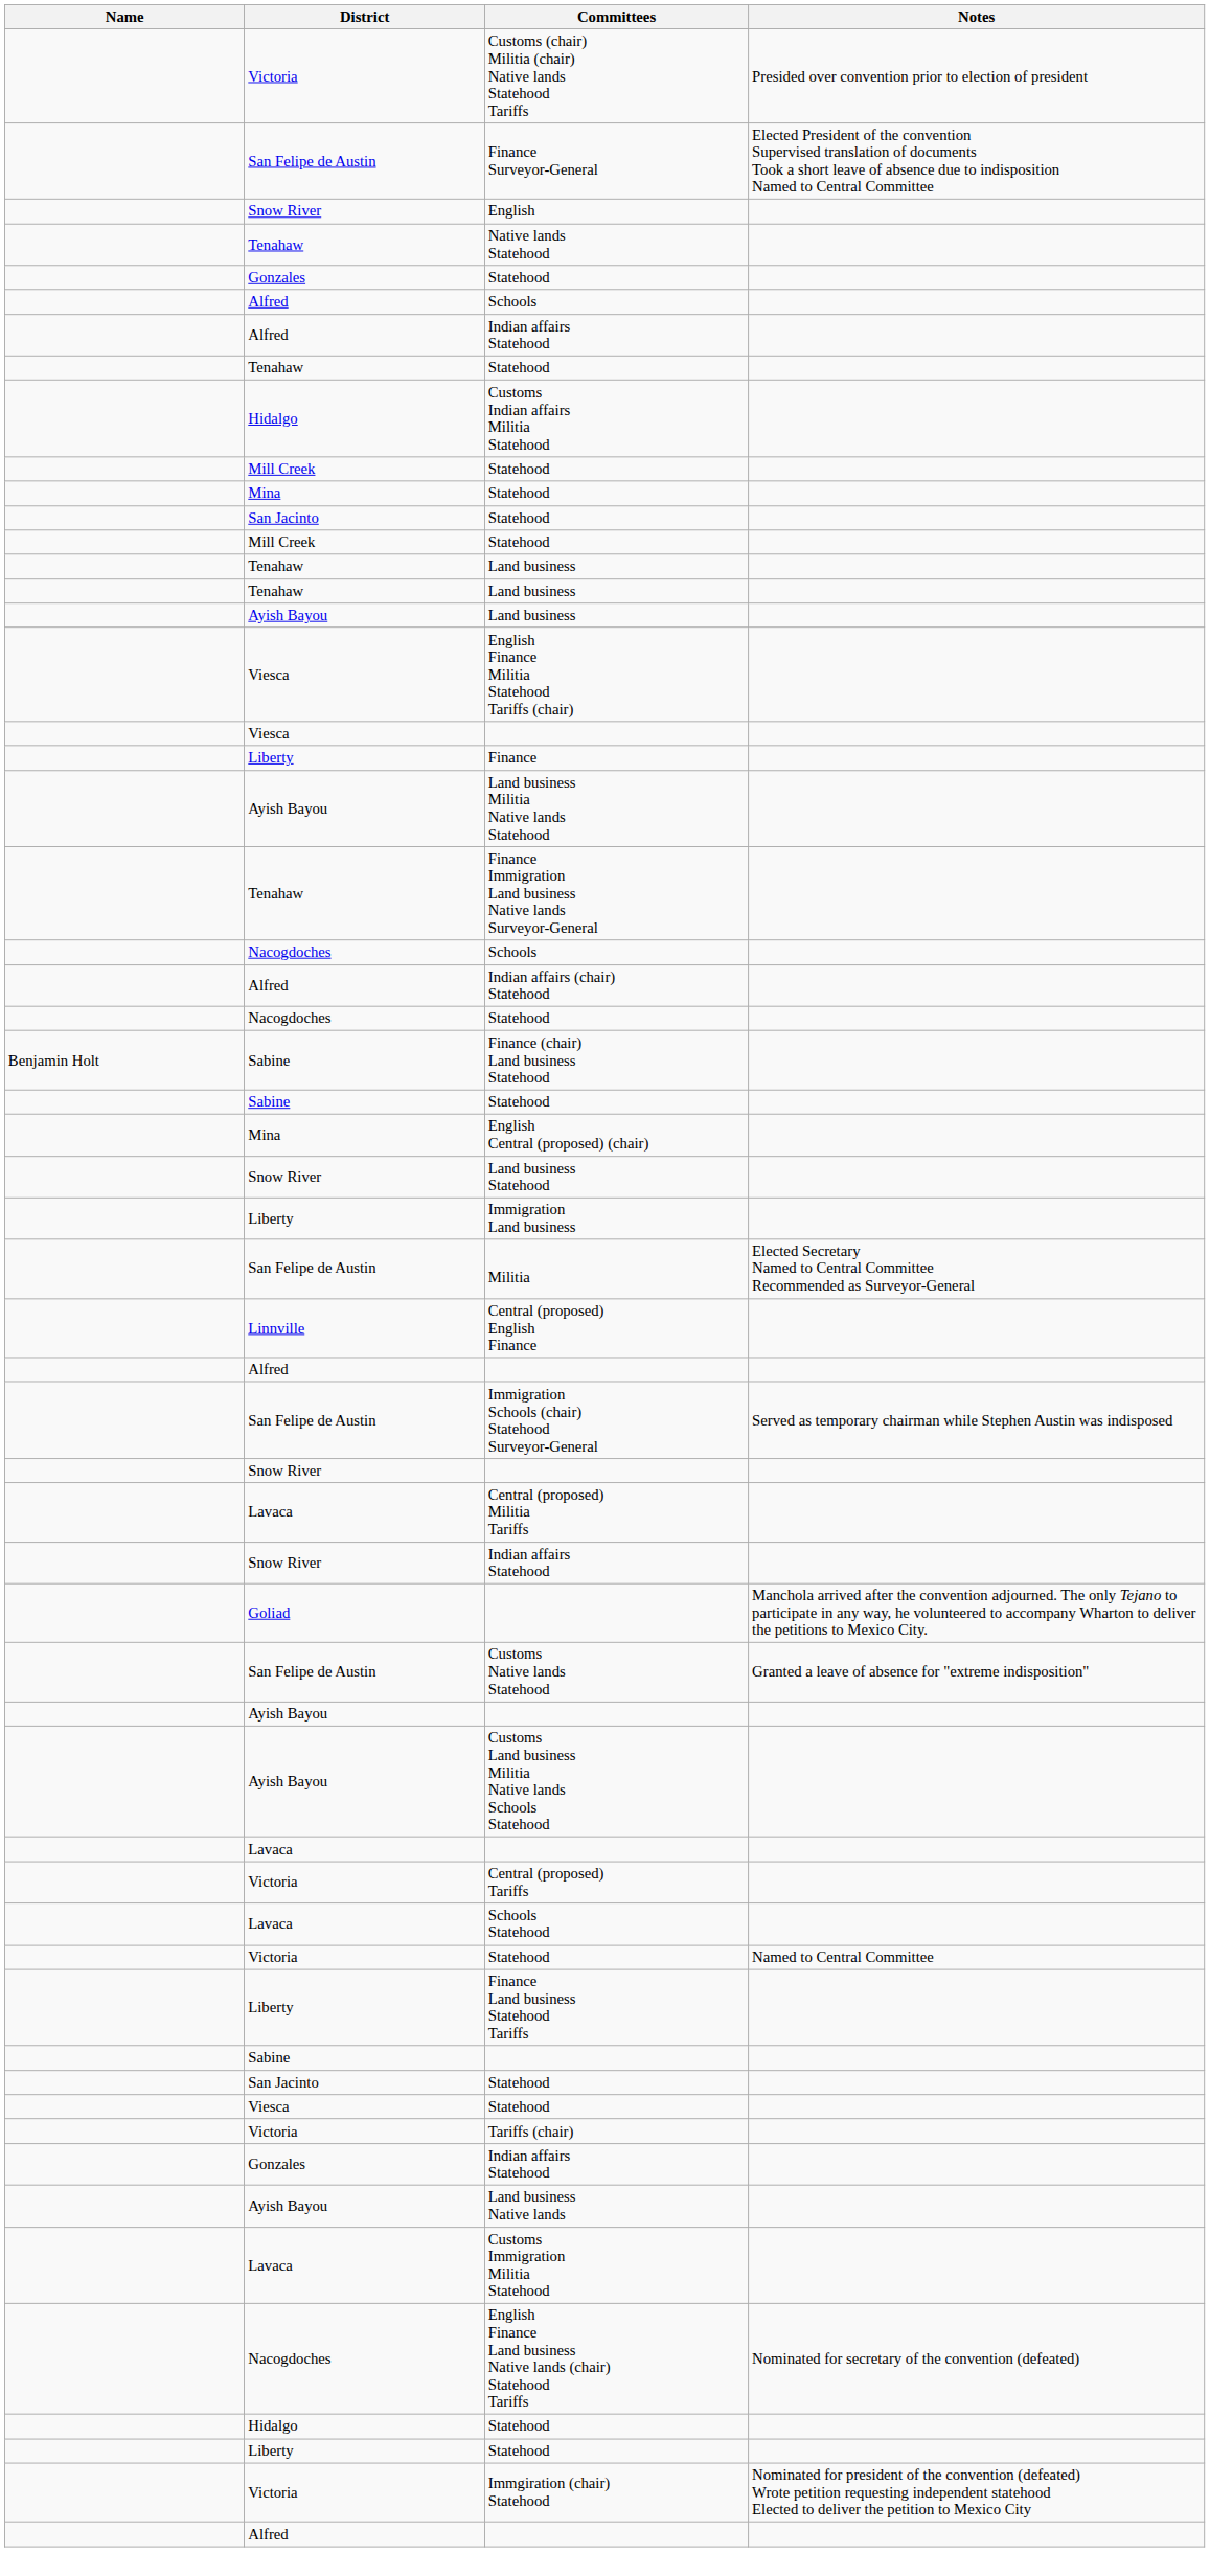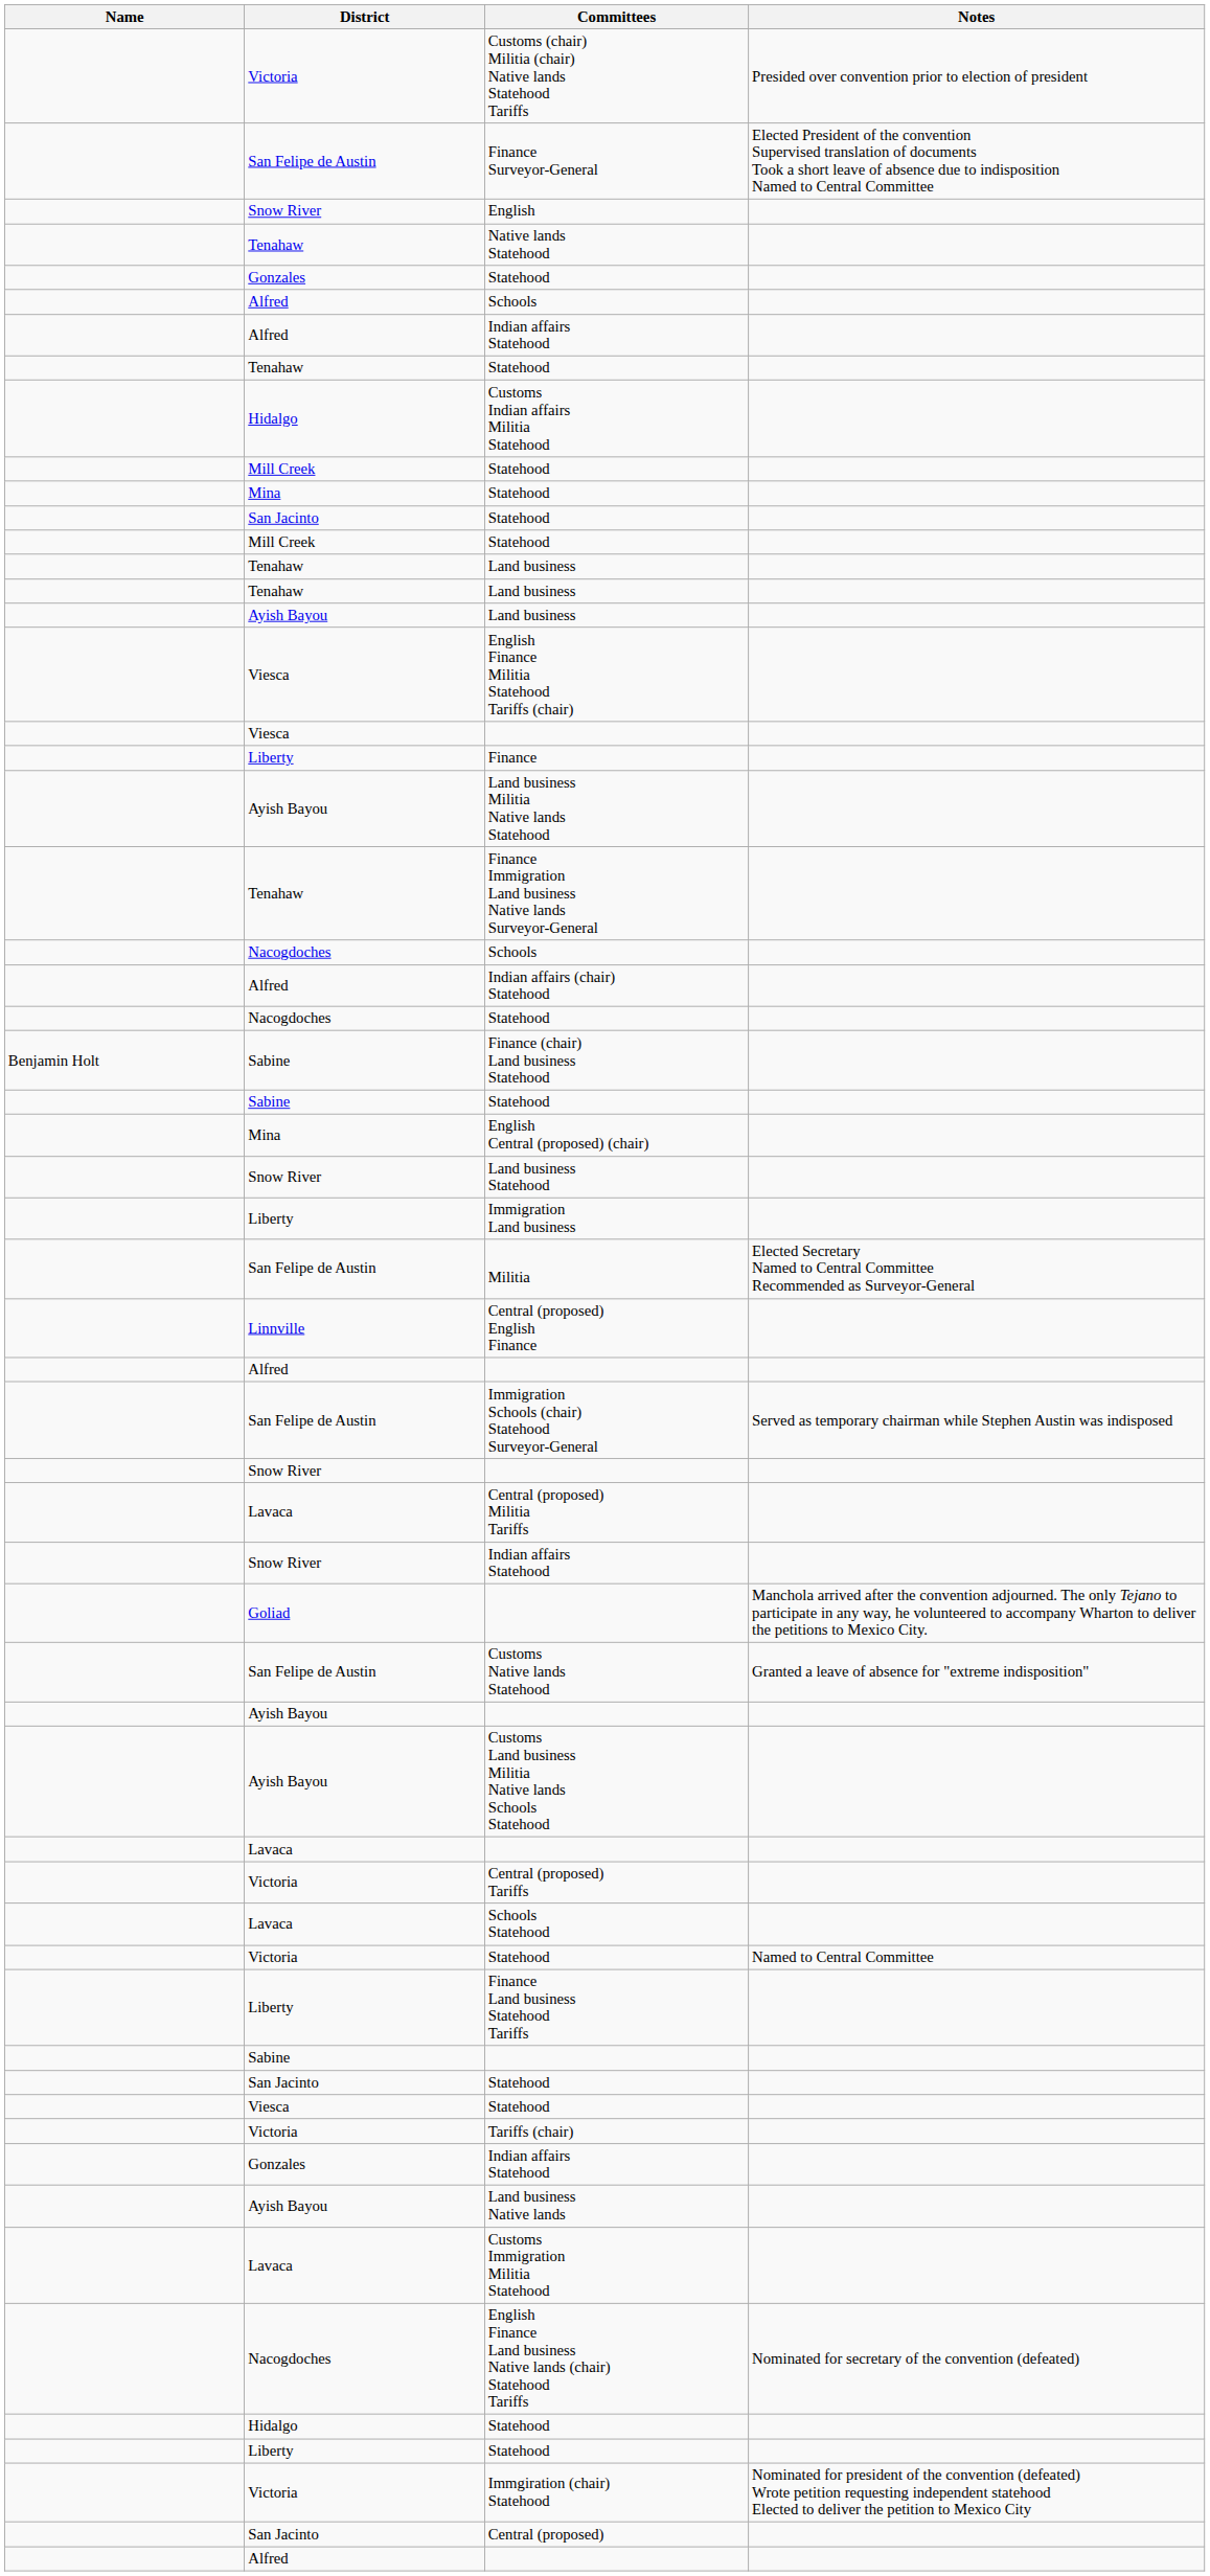+ row: San Jacinto | Central (proposed)
